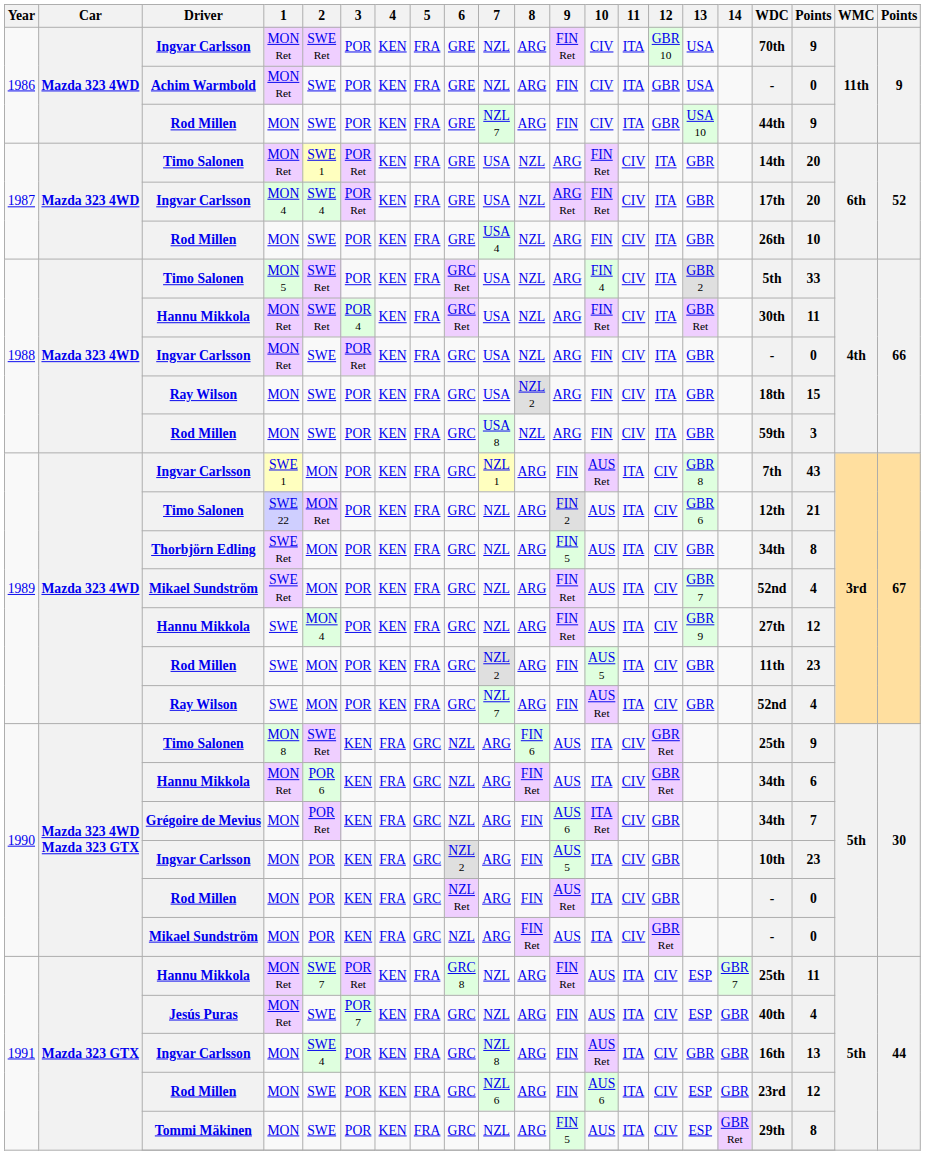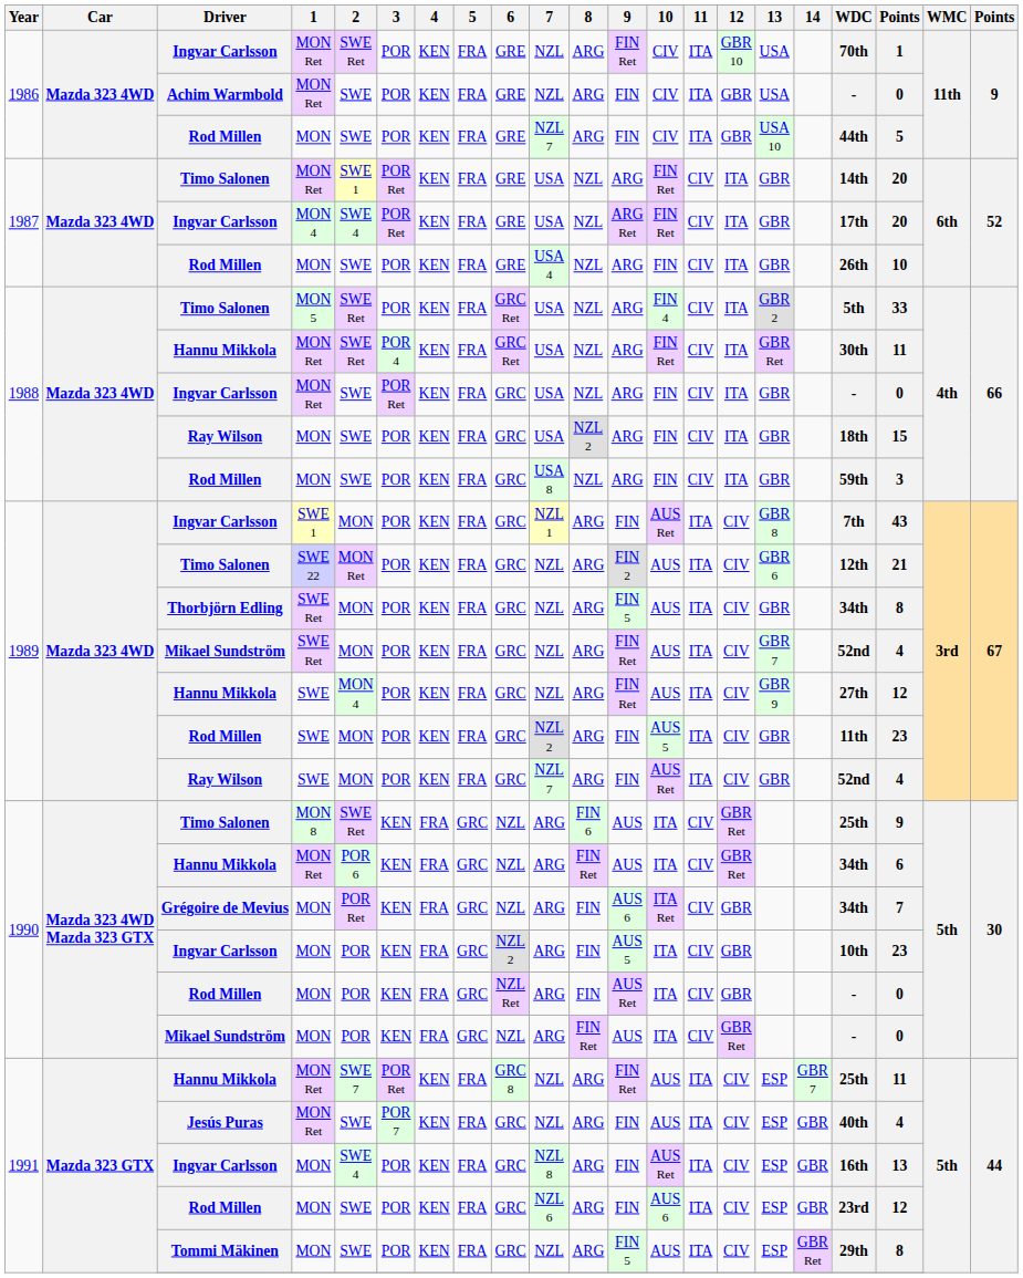1986 / Ingvar Carlsson | column 19: 9 -> 1
1986 / Rod Millen | column 19: 9 -> 5
1991 / Ingvar Carlsson | 13: GBR -> ESP
